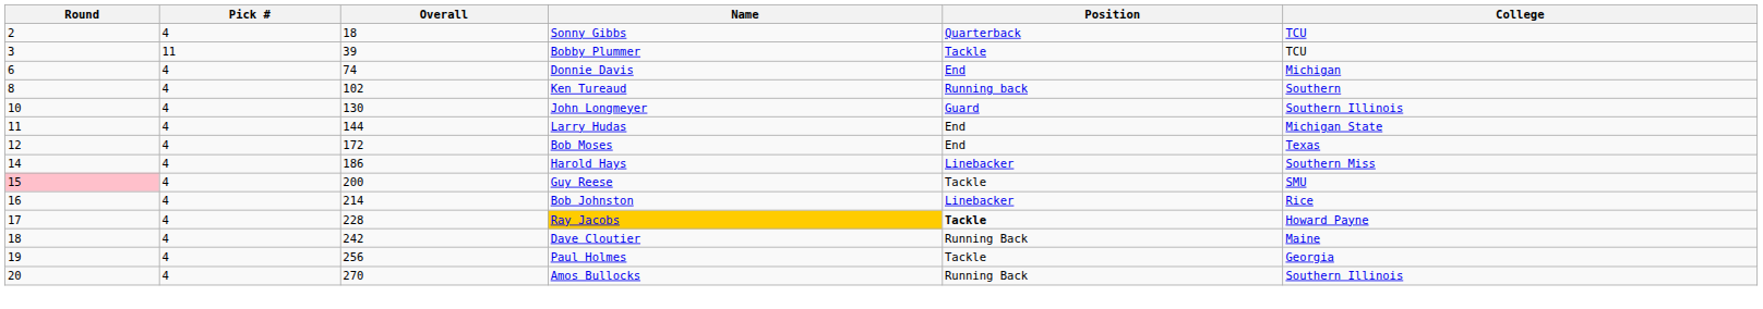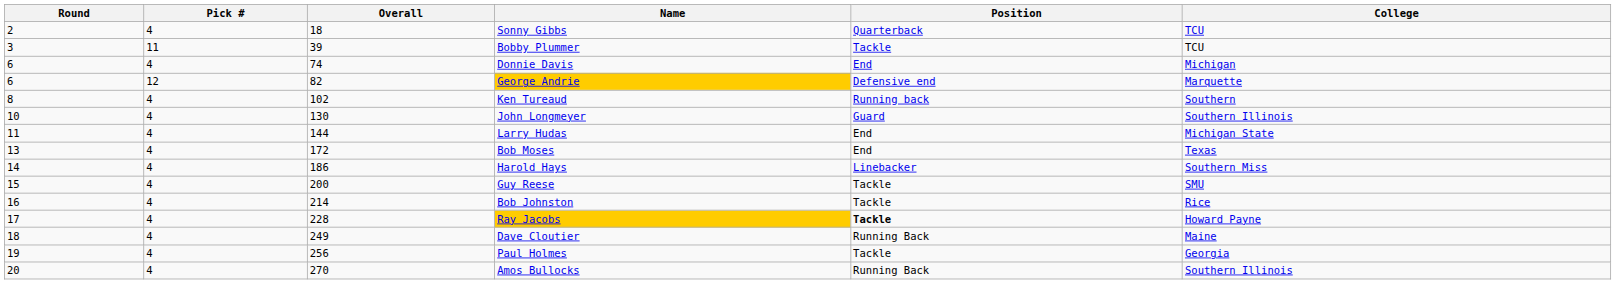+ row: 6 | 12 | 82 | George Andrie | Defensive end | Marquette
Bob Moses | Round: 12 -> 13
Guy Reese | Round: pink background -> no background
Bob Johnston | Position: Linebacker -> Tackle
Dave Cloutier | Overall: 242 -> 249
